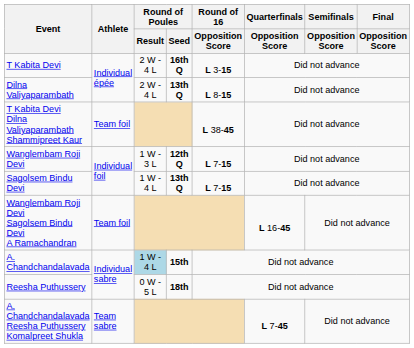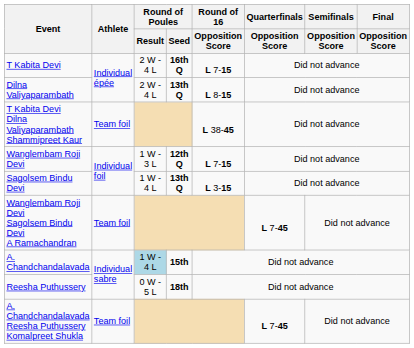T Kabita Devi | Round of 16 / Opposition Score: L 3-15 -> L 7-15
Sagolsem Bindu Devi | Round of 16 / Opposition Score: L 7-15 -> L 3-15
Wanglembam Roji Devi Sagolsem Bindu Devi A Ramachandran | Quarterfinals / Opposition Score: L 16-45 -> L 7-45
A. Chandchandalavada Reesha Puthussery Komalpreet Shukla | Athlete: Team sabre -> Team foil
